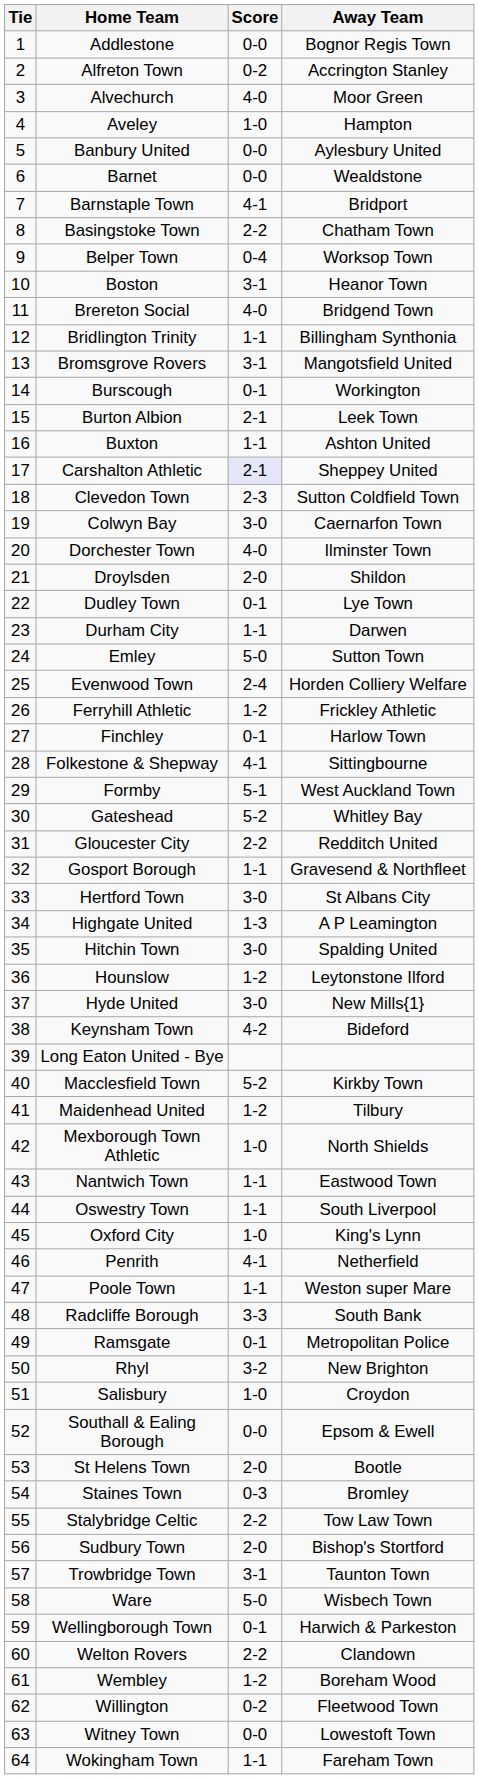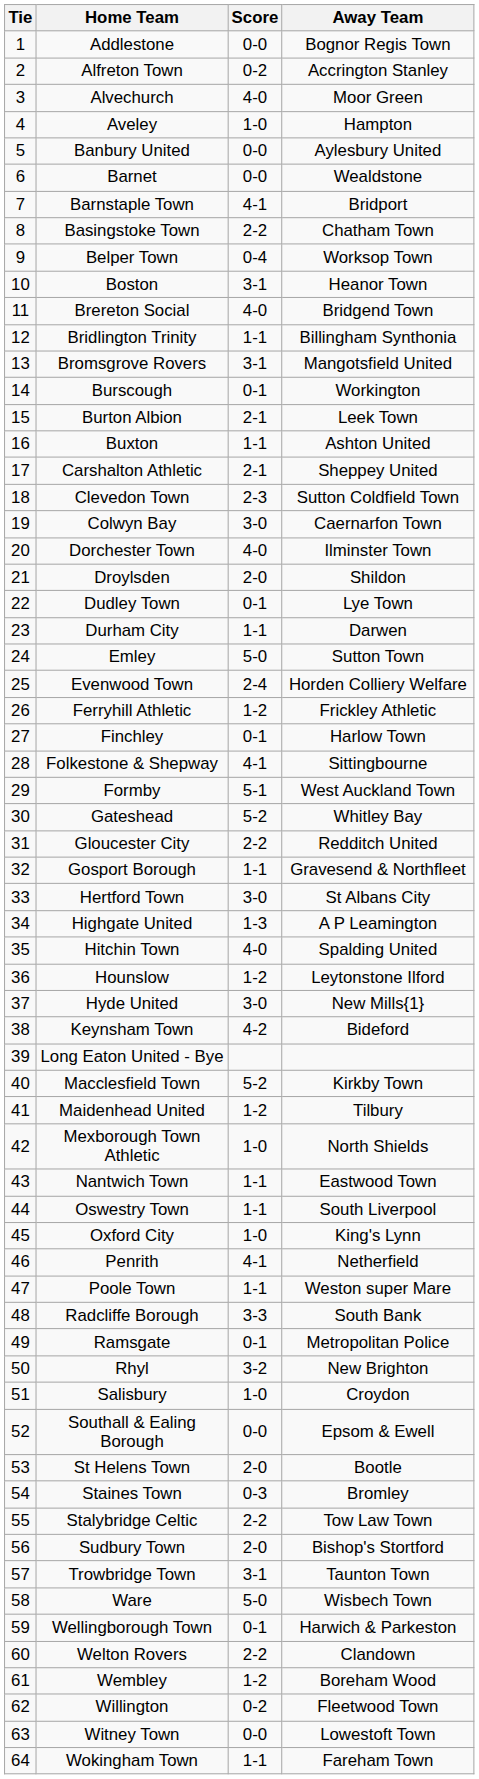Carshalton Athletic | Score: lavender background -> no background
Hitchin Town | Score: 3-0 -> 4-0
